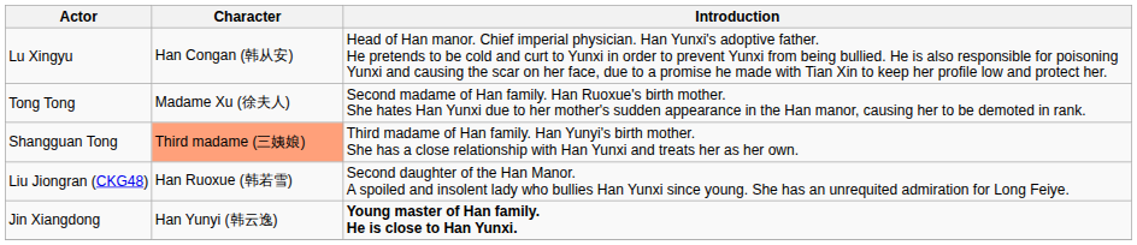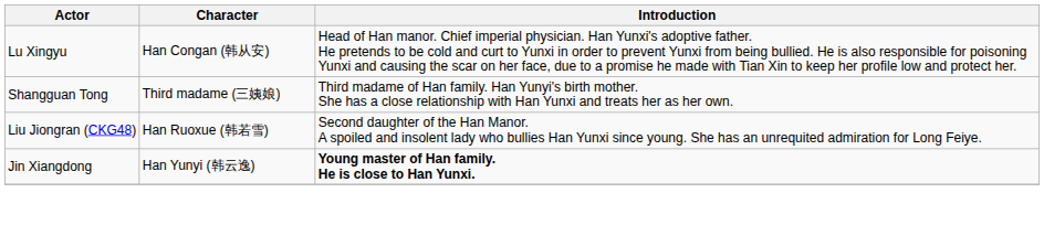- row: Tong Tong | Madame Xu (徐夫人) | Second madame of Han family. Han Ruoxue's birth mother. She hates Han Yunxi due to her mother's sudden appearance in the Han manor, causing her to be demoted in rank.
Shangguan Tong | Character: lightsalmon background -> no background
